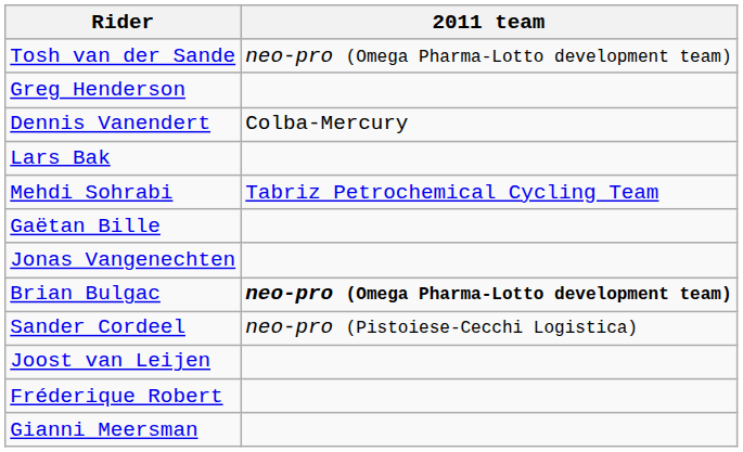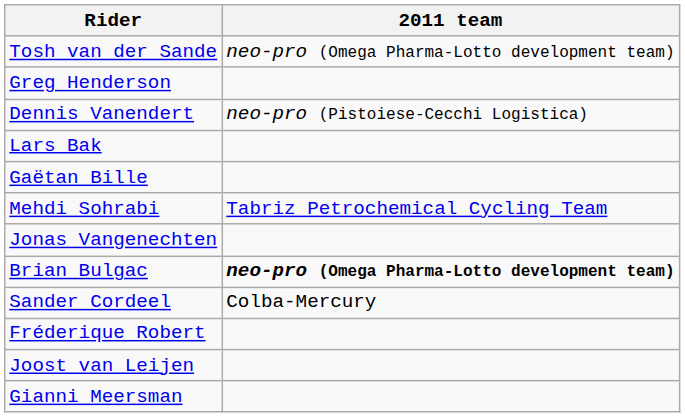Dennis Vanendert | 2011 team: Colba-Mercury -> neo-pro (Pistoiese-Cecchi Logistica)
rows swapped: Mehdi Sohrabi <-> Gaëtan Bille
Sander Cordeel | 2011 team: neo-pro (Pistoiese-Cecchi Logistica) -> Colba-Mercury
rows swapped: Fréderique Robert <-> Joost van Leijen
